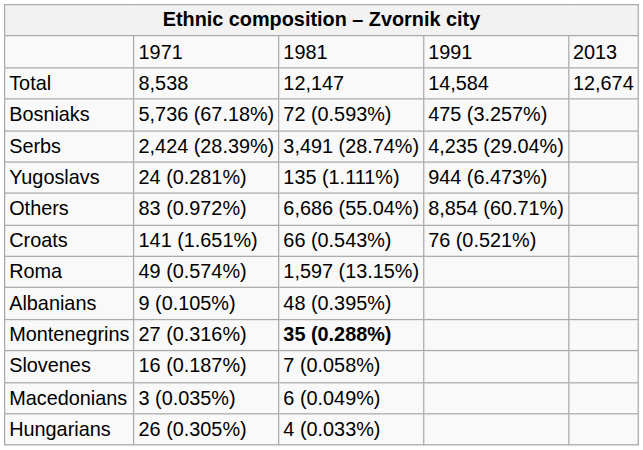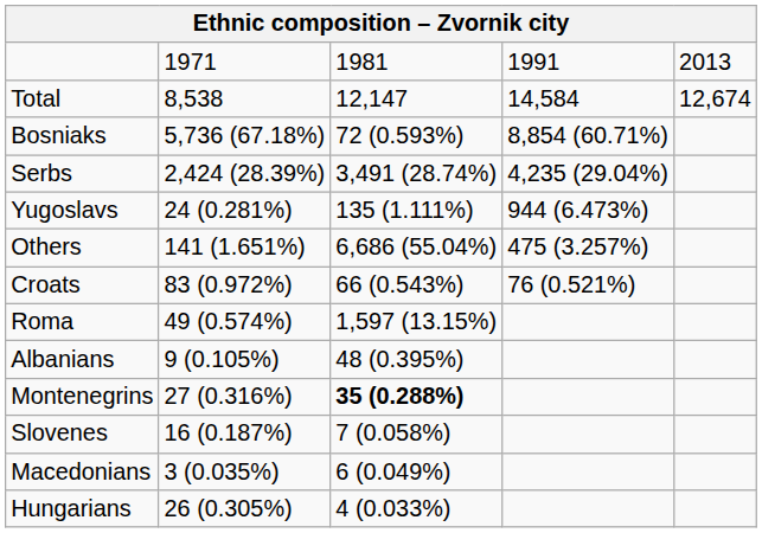Bosniaks | column 4: 475 (3.257%) -> 8,854 (60.71%)
Others | column 2: 83 (0.972%) -> 141 (1.651%)
Others | column 4: 8,854 (60.71%) -> 475 (3.257%)
Croats | column 2: 141 (1.651%) -> 83 (0.972%)
